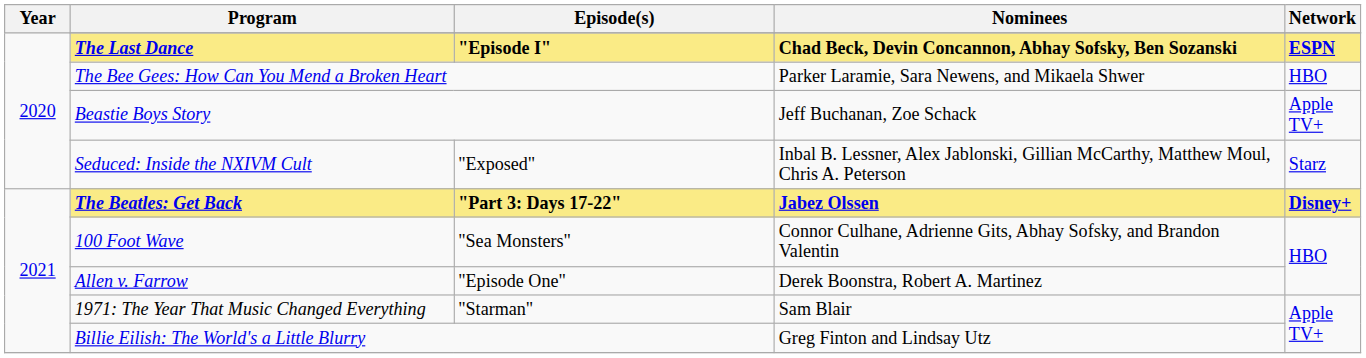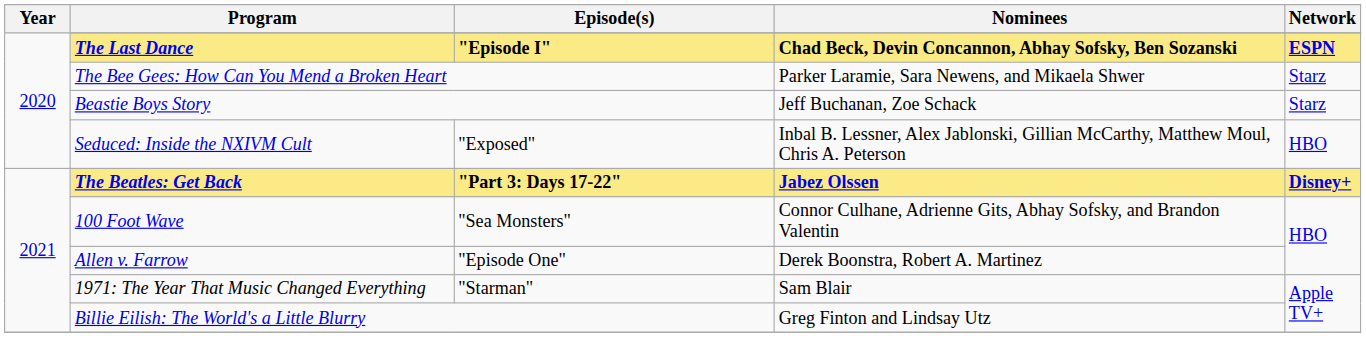The Bee Gees: How Can You Mend a Broken Heart | Network: HBO -> Starz
Beastie Boys Story | Network: Apple TV+ -> Starz
Seduced: Inside the NXIVM Cult | Network: Starz -> HBO
